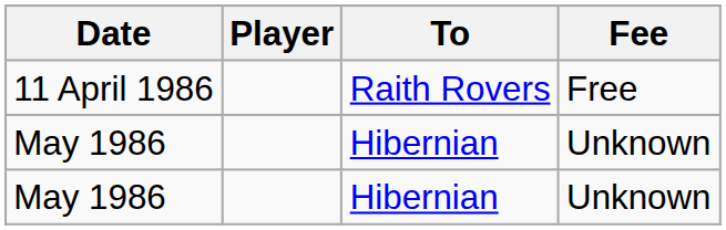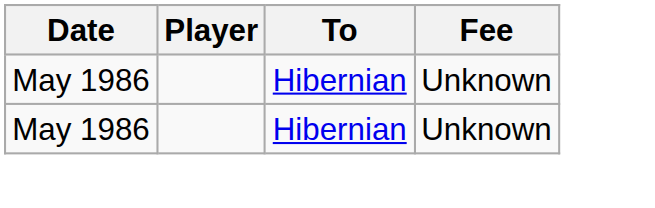- row: 11 April 1986 | Raith Rovers | Free
